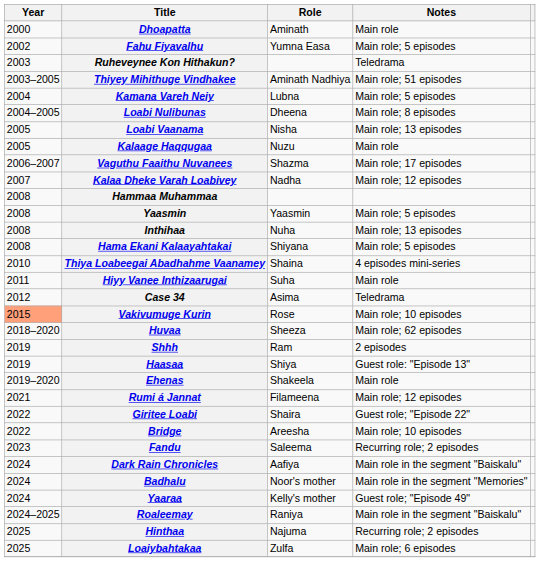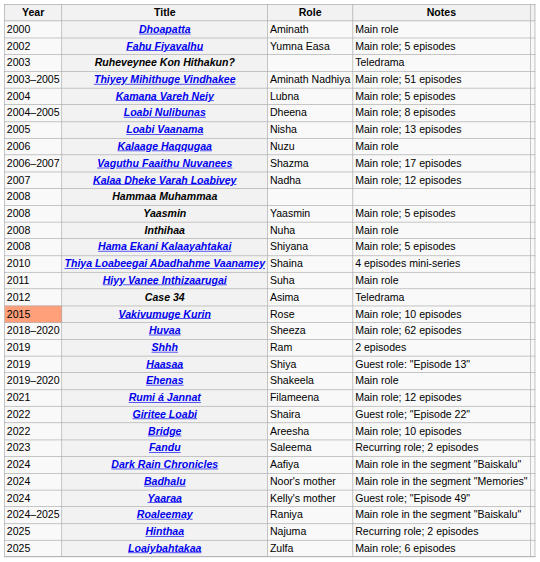Kalaage Haqqugaa | Year: 2005 -> 2006
Inthihaa | Notes: Main role; 13 episodes -> Main role
